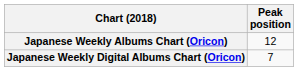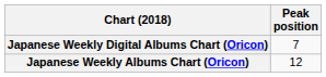rows swapped: Japanese Weekly Albums Chart (Oricon) <-> Japanese Weekly Digital Albums Chart (Oricon)
